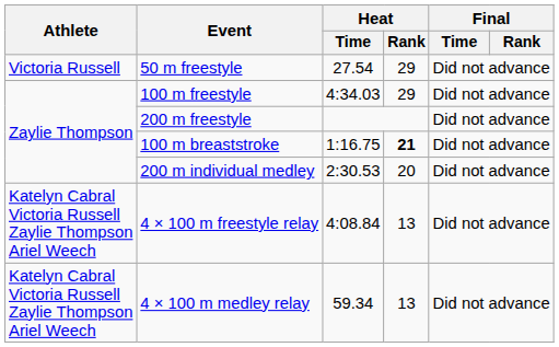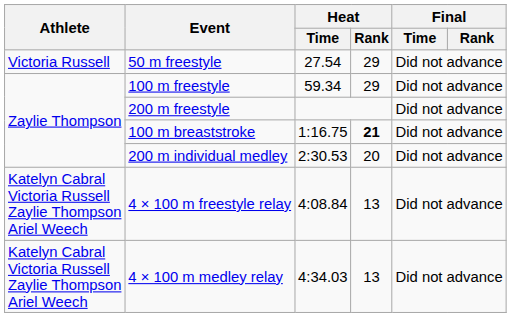100 m freestyle | Heat / Time: 4:34.03 -> 59.34
4 × 100 m medley relay | Heat / Time: 59.34 -> 4:34.03
